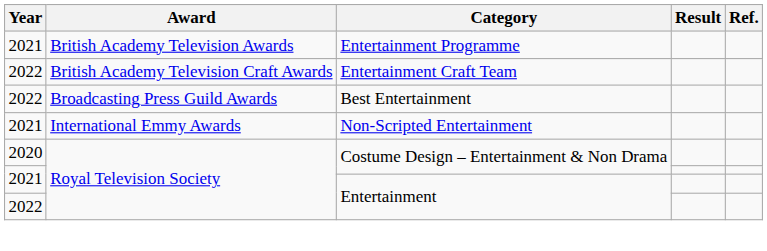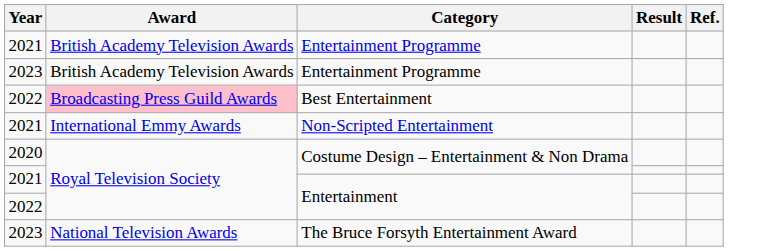+ row: 2023 | British Academy Television Awards | Entertainment Programme
- row: 2022 | British Academy Television Craft Awards | Entertainment Craft Team
Best Entertainment | Award: no background -> pink background
+ row: 2023 | National Television Awards | The Bruce Forsyth Entertainment Award
